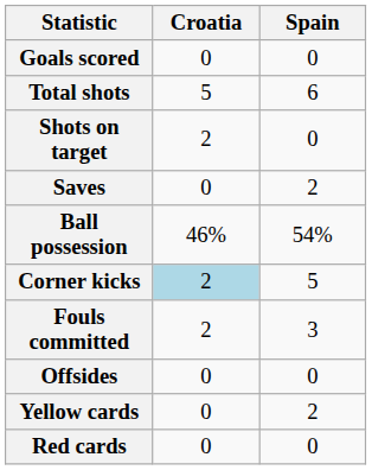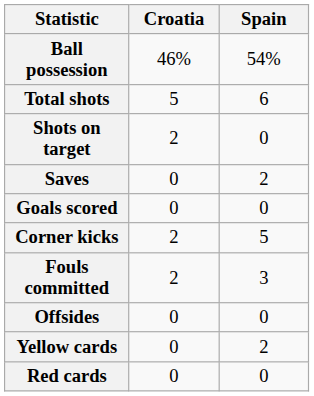rows swapped: Goals scored <-> Ball possession
Corner kicks | Croatia: lightblue background -> no background
